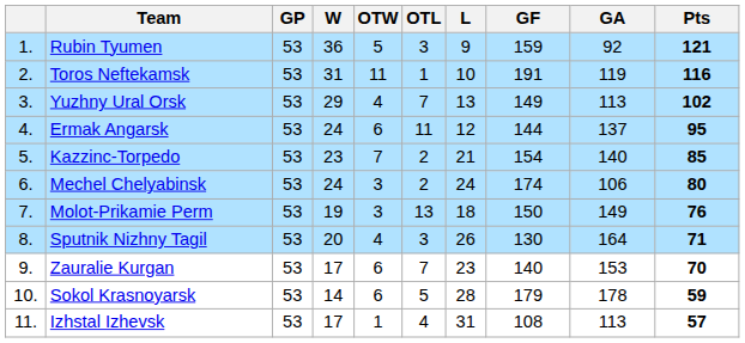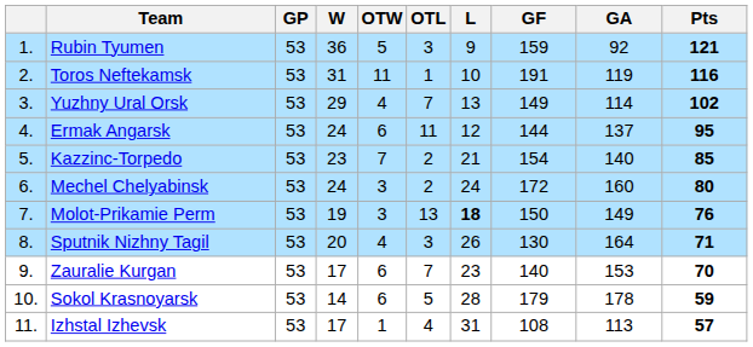Yuzhny Ural Orsk | GA: 113 -> 114
Mechel Chelyabinsk | GF: 174 -> 172
Mechel Chelyabinsk | GA: 106 -> 160
Molot-Prikamie Perm | L: normal -> bold
